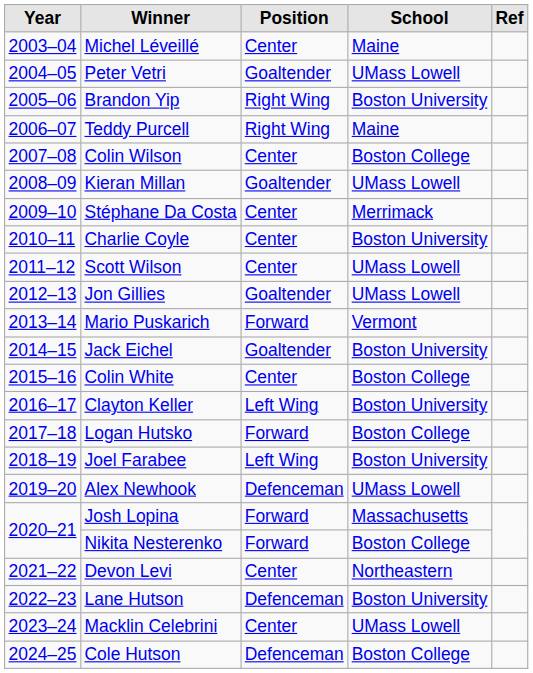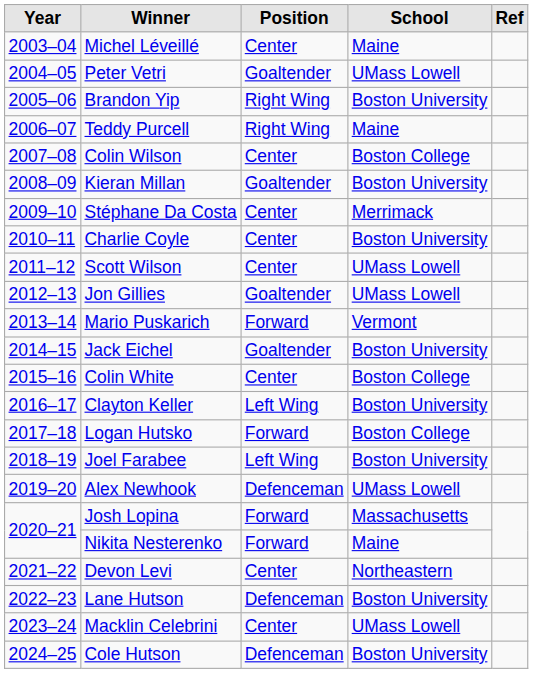Kieran Millan | School: UMass Lowell -> Boston University
Nikita Nesterenko | School: Boston College -> Maine
Cole Hutson | School: Boston College -> Boston University
